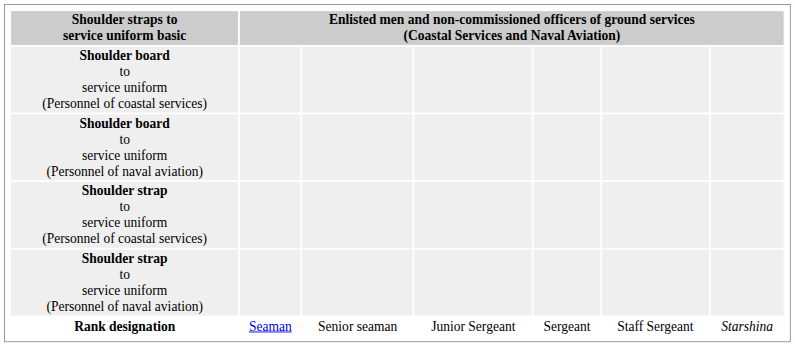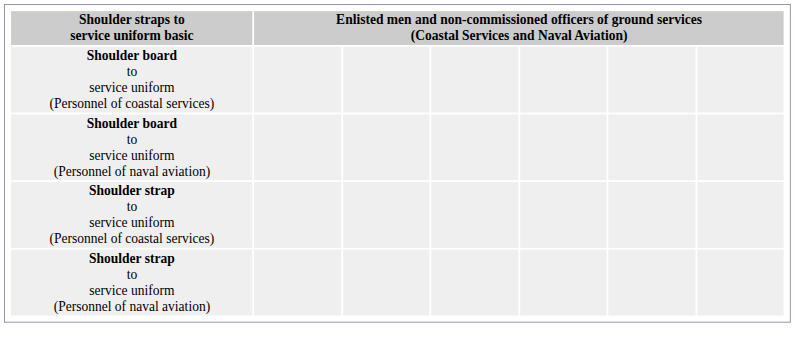- row: Rank designation | Seaman | Senior seaman | Junior Sergeant | Sergeant | Staff Sergeant | Starshina
